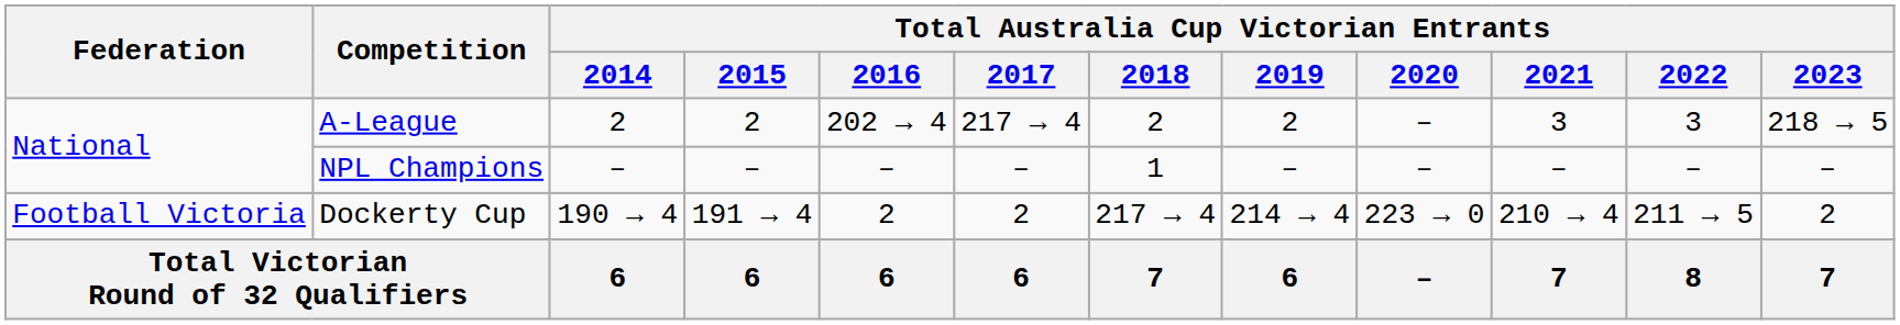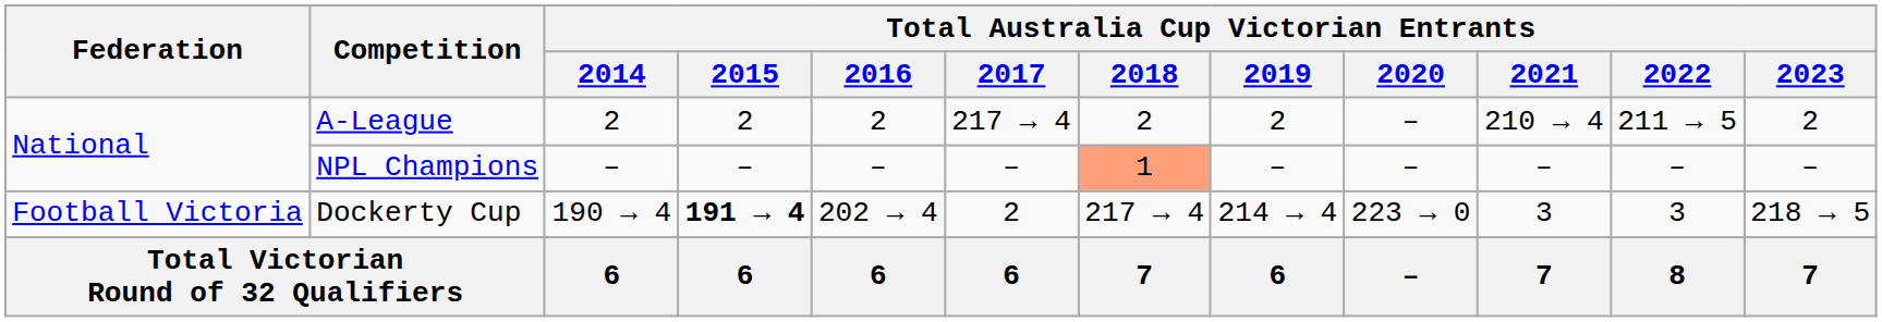A-League | Total Australia Cup Victorian Entrants / 2016: 202 → 4 -> 2
A-League | Total Australia Cup Victorian Entrants / 2021: 3 -> 210 → 4
A-League | Total Australia Cup Victorian Entrants / 2022: 3 -> 211 → 5
A-League | Total Australia Cup Victorian Entrants / 2023: 218 → 5 -> 2
NPL Champions | Total Australia Cup Victorian Entrants / 2018: no background -> lightsalmon background
Dockerty Cup | Total Australia Cup Victorian Entrants / 2015: normal -> bold
Dockerty Cup | Total Australia Cup Victorian Entrants / 2016: 2 -> 202 → 4
Dockerty Cup | Total Australia Cup Victorian Entrants / 2021: 210 → 4 -> 3
Dockerty Cup | Total Australia Cup Victorian Entrants / 2022: 211 → 5 -> 3
Dockerty Cup | Total Australia Cup Victorian Entrants / 2023: 2 -> 218 → 5
